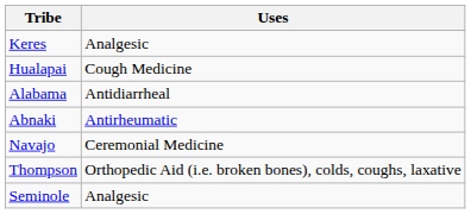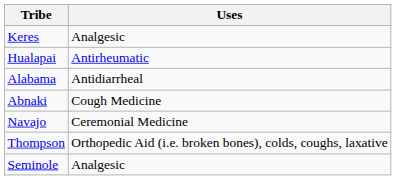Hualapai | Uses: Cough Medicine -> Antirheumatic
Abnaki | Uses: Antirheumatic -> Cough Medicine
